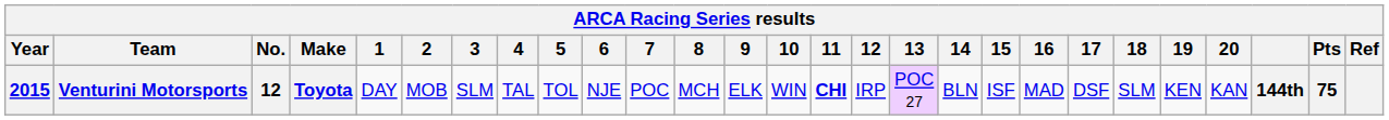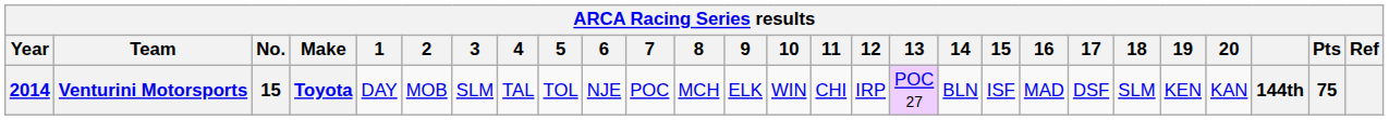Venturini Motorsports | Year: 2015 -> 2014
Venturini Motorsports | No.: 12 -> 15
Venturini Motorsports | 11: bold -> normal
